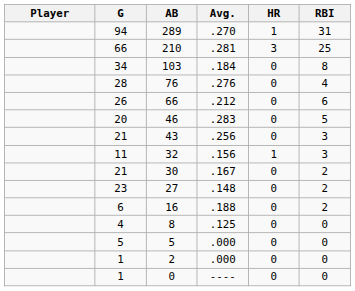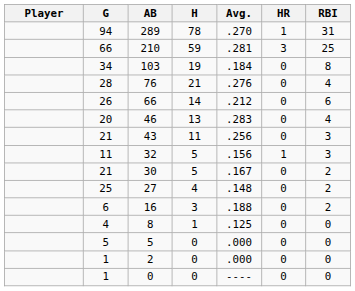+ column: H | 78 | 59 | 19 | 21 | 14 | 13 | 11 | 5 | 5 | 4 | 3 | 1 | 0 | 0 | 0
46 | RBI: 5 -> 4
27 | G: 23 -> 25
